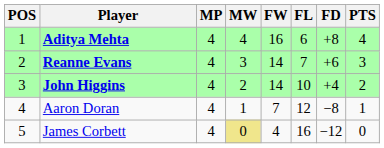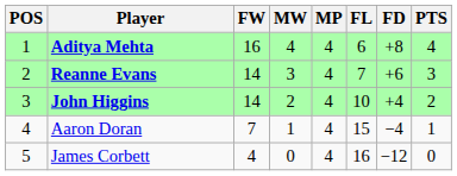columns swapped: MP <-> FW
Aaron Doran | FL: 12 -> 15
Aaron Doran | FD: −8 -> −4
James Corbett | MW: khaki background -> no background
